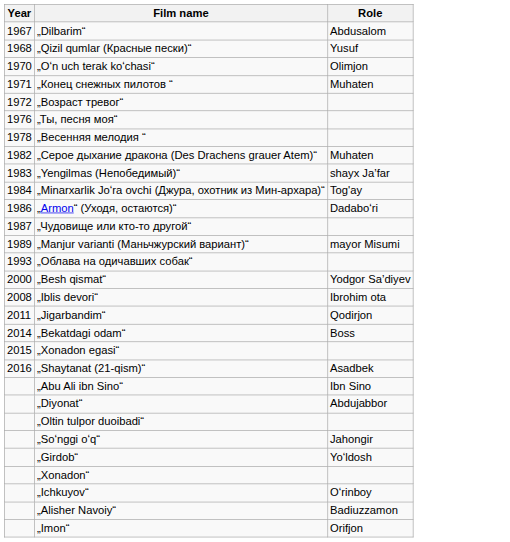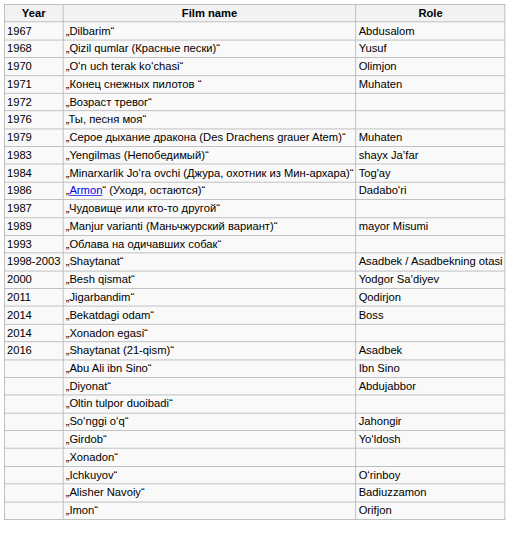- row: 1978 | „Весенняя мелодия “
„Серое дыхание дракона (Des Drachens grauer Atem)“ | Year: 1982 -> 1979
+ row: 1998-2003 | „Shaytanat“ | Asadbek / Asadbekning otasi
- row: 2008 | „Iblis devori“ | Ibrohim ota
„Xonadon egasi“ | Year: 2015 -> 2014
